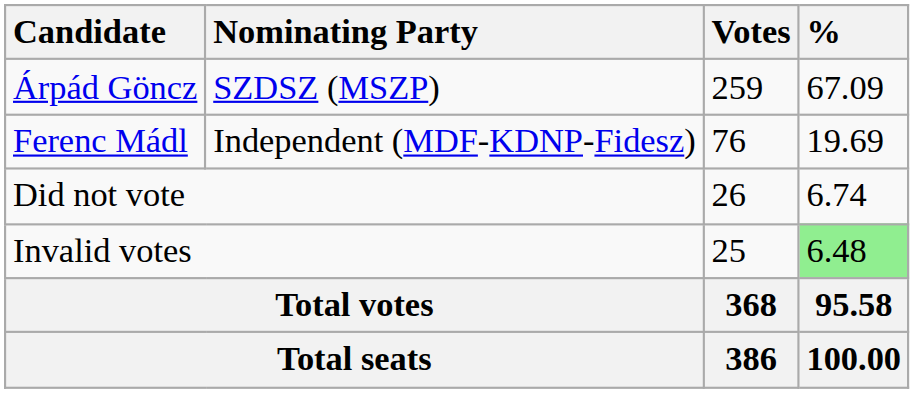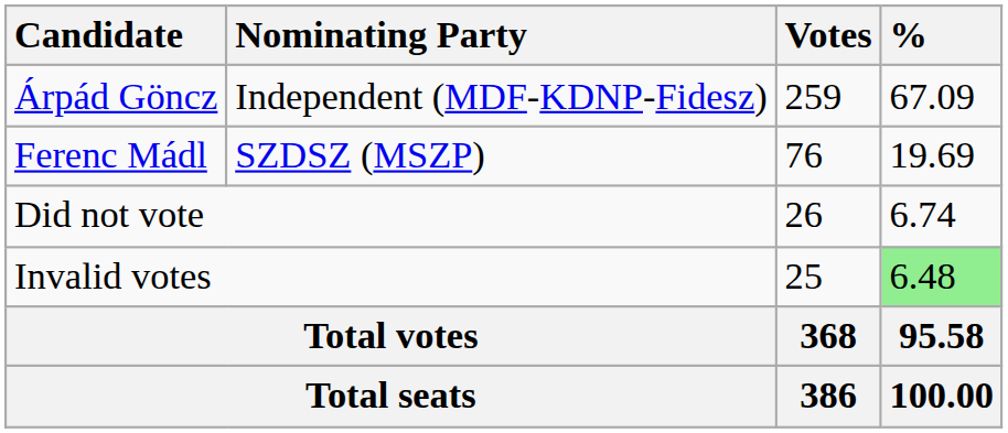Árpád Göncz | Nominating Party: SZDSZ (MSZP) -> Independent (MDF-KDNP-Fidesz)
Ferenc Mádl | Nominating Party: Independent (MDF-KDNP-Fidesz) -> SZDSZ (MSZP)
